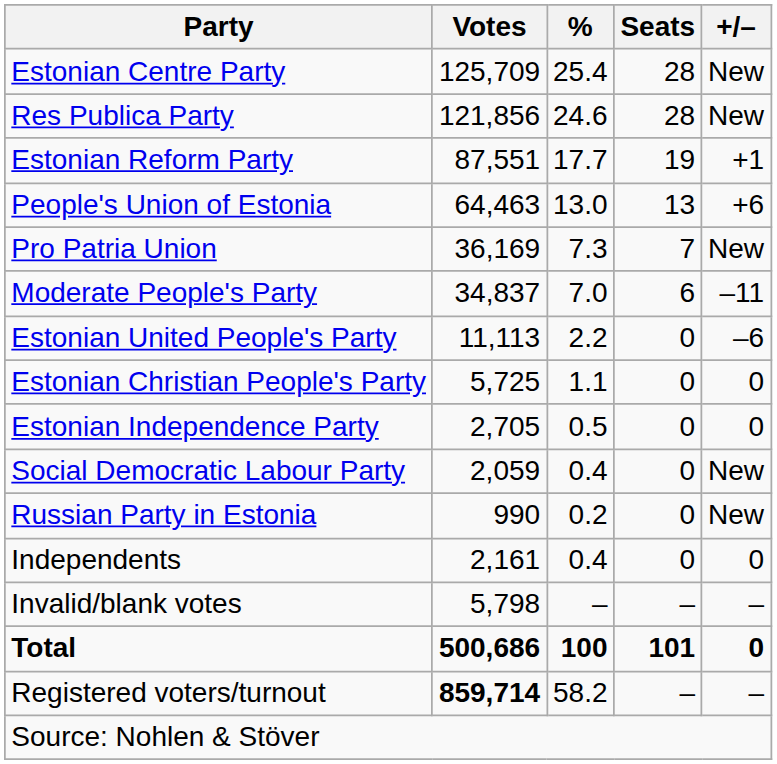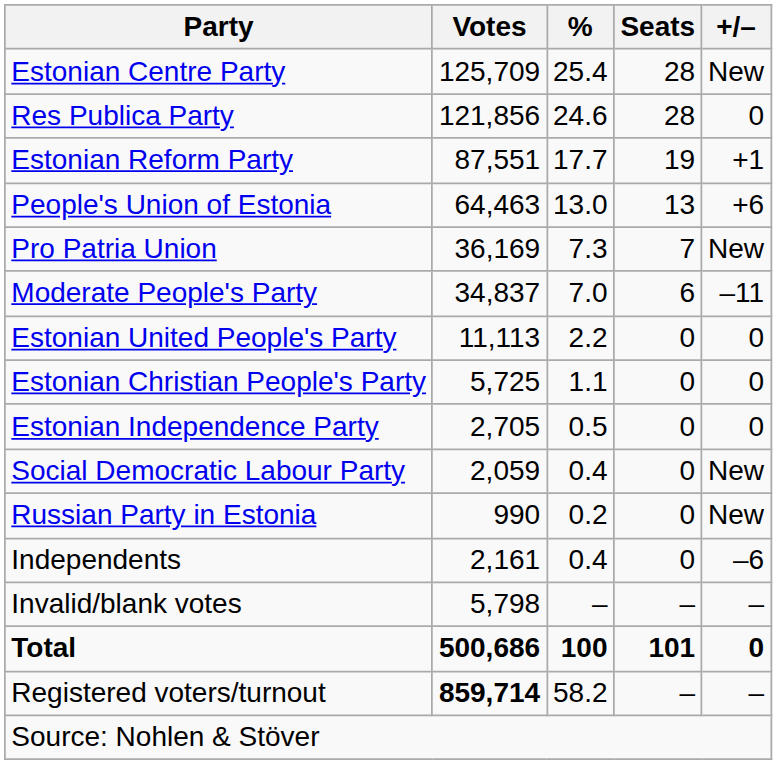Res Publica Party | +/–: New -> 0
Estonian United People's Party | +/–: –6 -> 0
Independents | +/–: 0 -> –6
